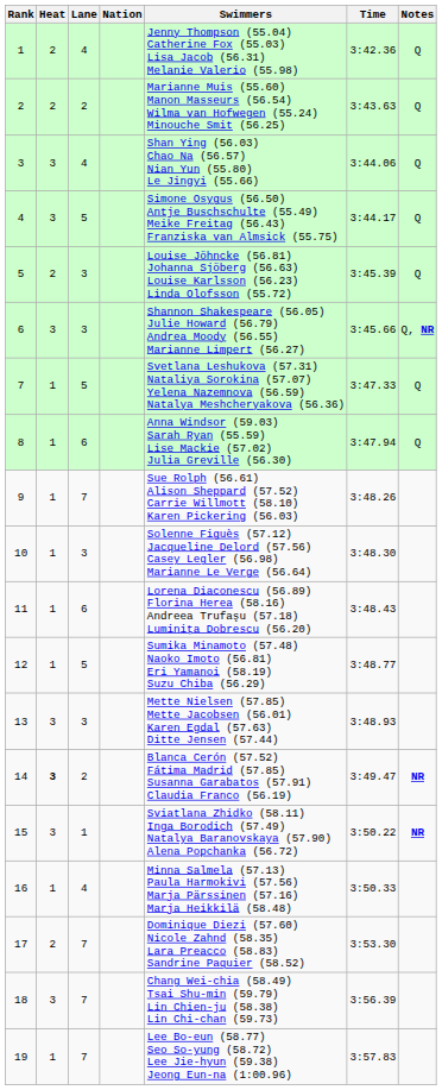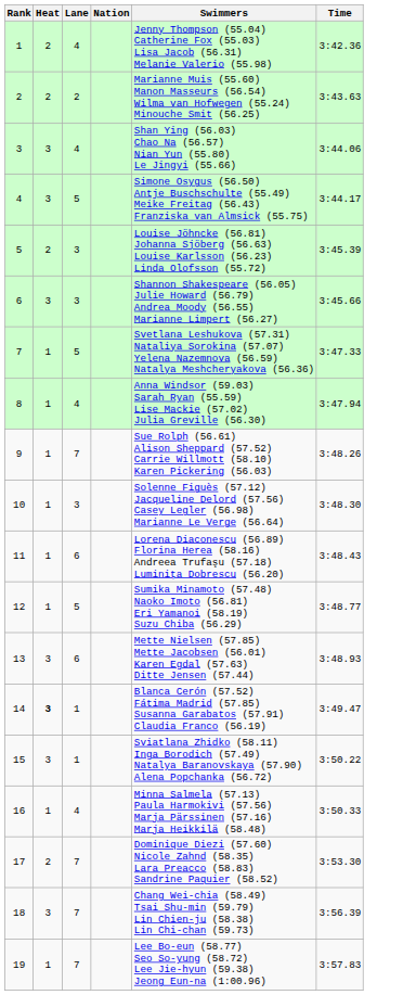- column: Notes | Q | Q | Q | Q | Q | Q, NR | Q | Q | NR | NR
8 | Lane: 6 -> 4
13 | Lane: 3 -> 6
14 | Lane: 2 -> 1
